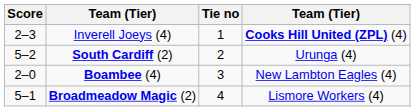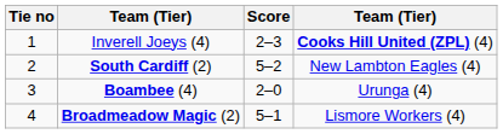columns swapped: Tie no <-> Score
South Cardiff (2) | column 4: Urunga (4) -> New Lambton Eagles (4)
Boambee (4) | column 4: New Lambton Eagles (4) -> Urunga (4)
